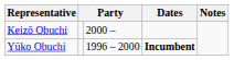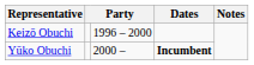Keizō Obuchi | column 3: 2000 – -> 1996 – 2000
Yūko Obuchi | column 3: 1996 – 2000 -> 2000 –
